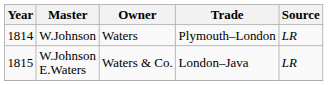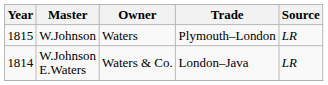W.Johnson | Year: 1814 -> 1815
W.Johnson E.Waters | Year: 1815 -> 1814
